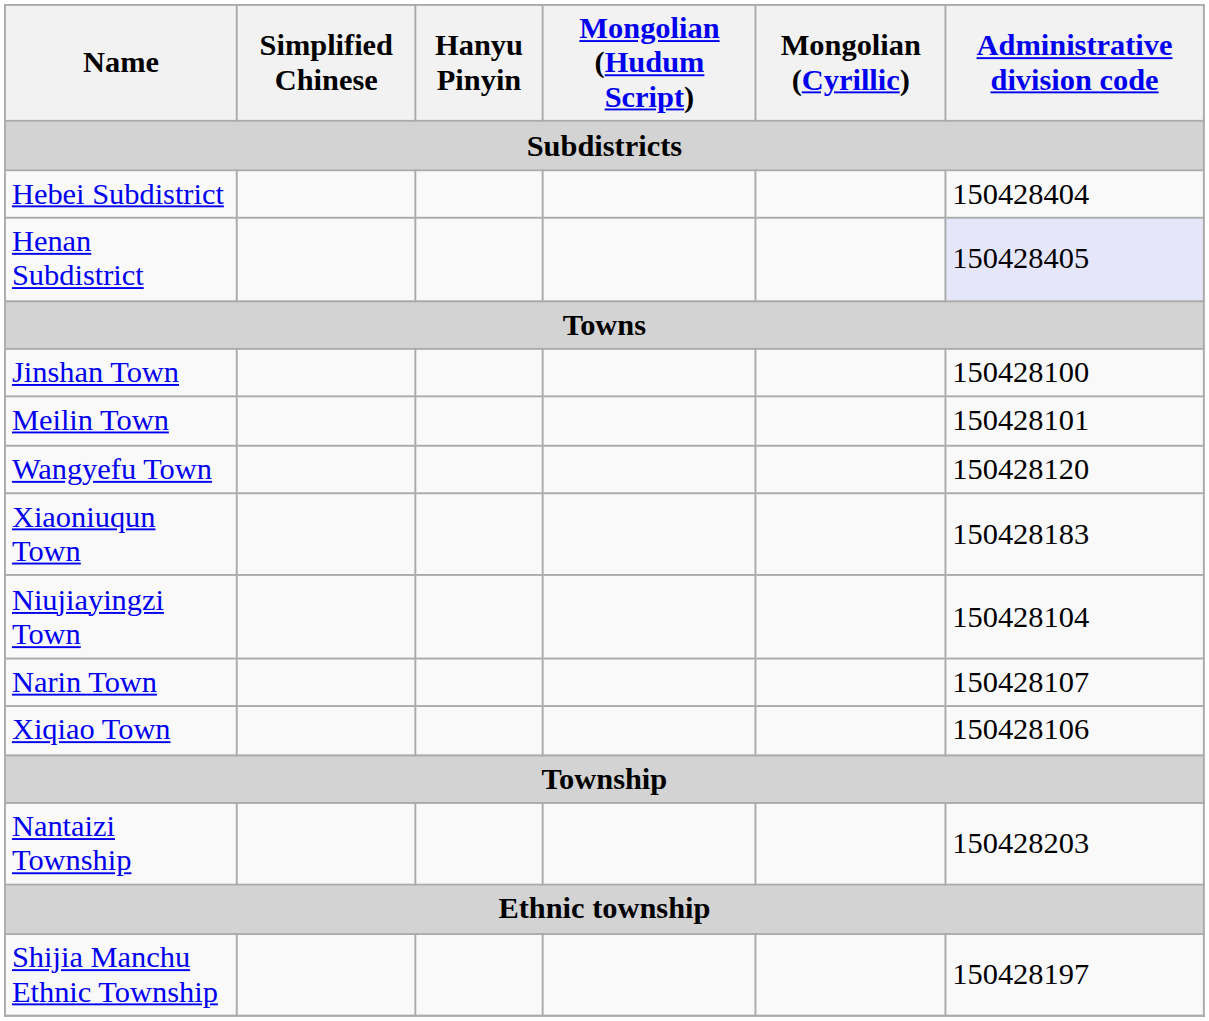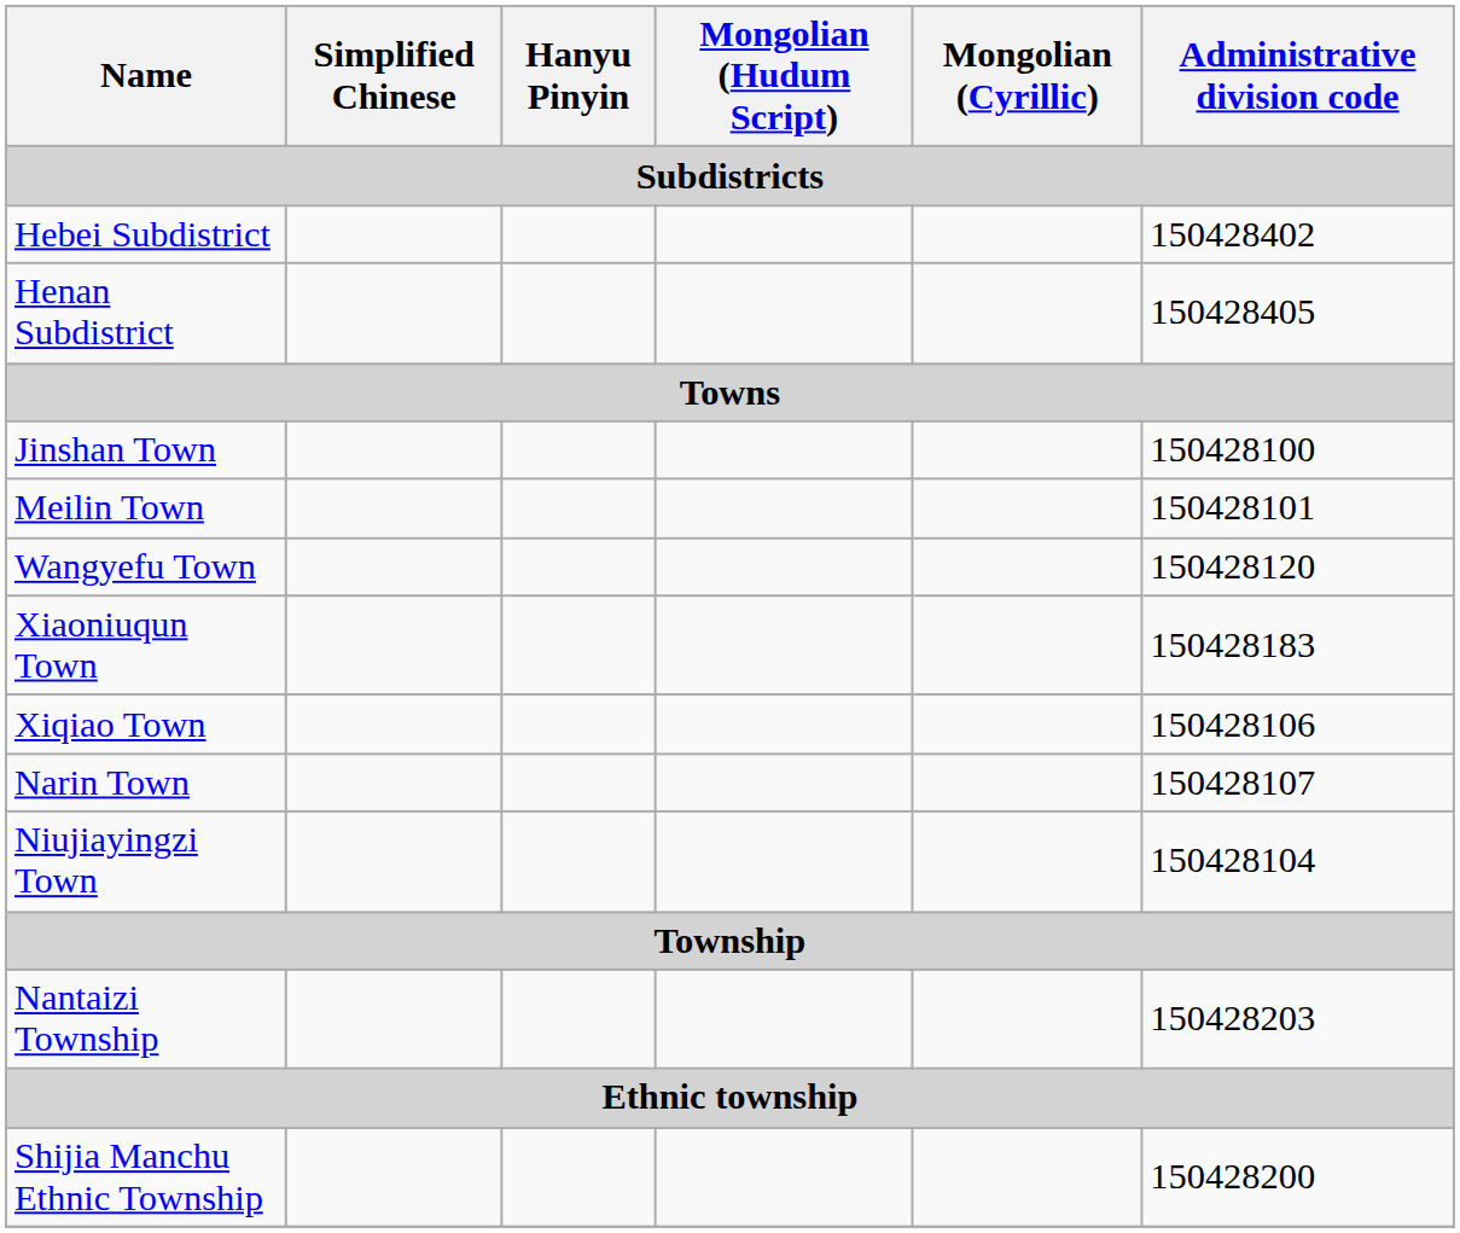Hebei Subdistrict | Administrative division code: 150428404 -> 150428402
Henan Subdistrict | Administrative division code: lavender background -> no background
rows swapped: Niujiayingzi Town <-> Xiqiao Town
Shijia Manchu Ethnic Township | Administrative division code: 150428197 -> 150428200
